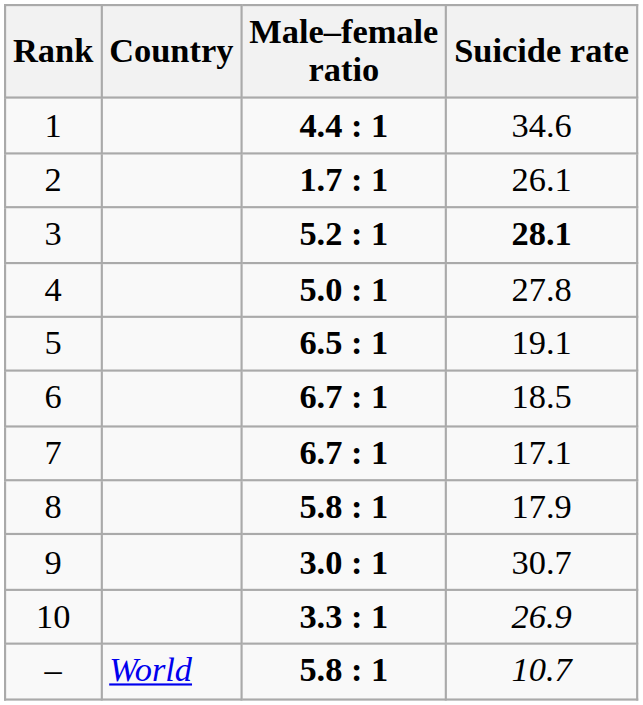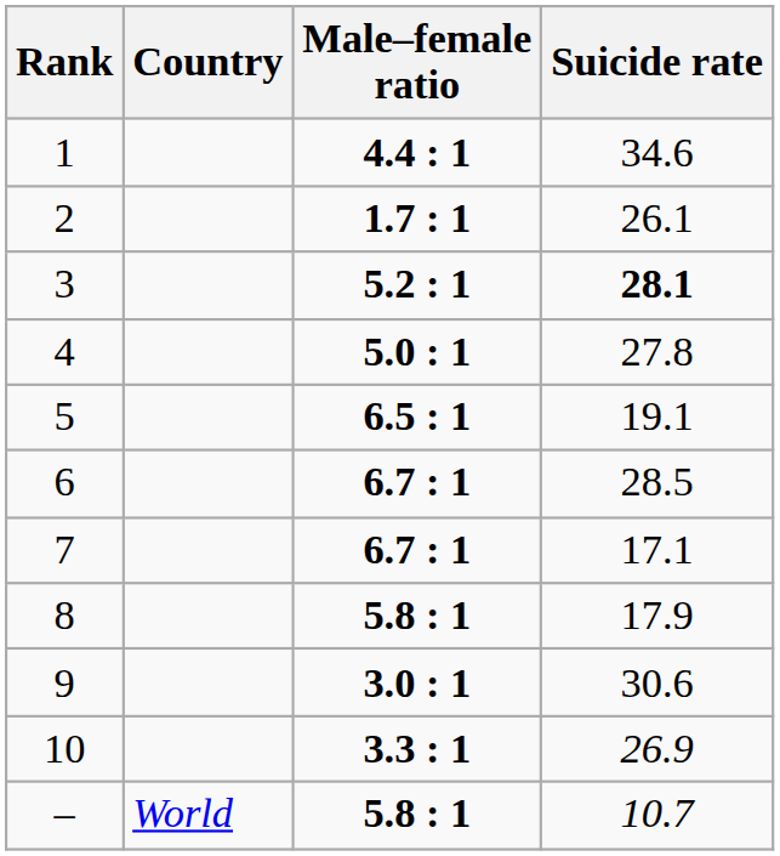6 | Suicide rate: 18.5 -> 28.5
9 | Suicide rate: 30.7 -> 30.6
